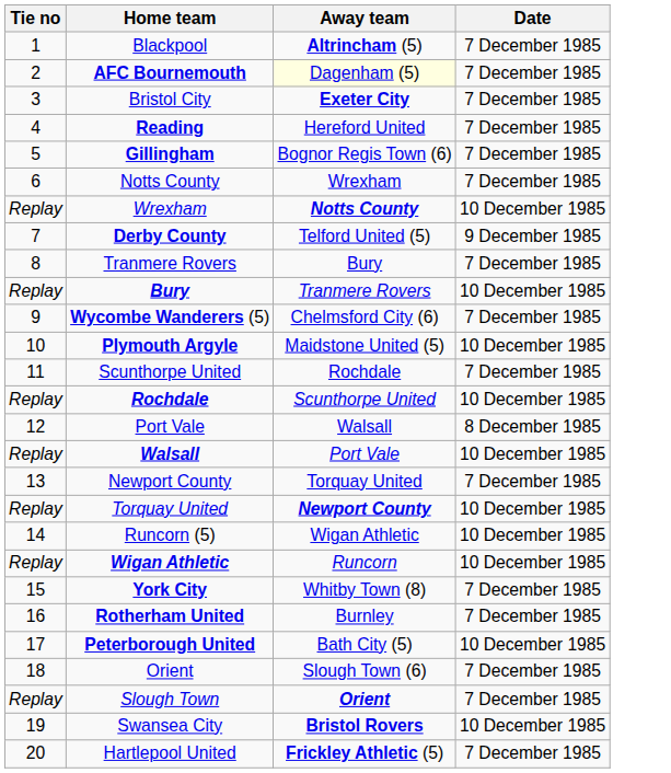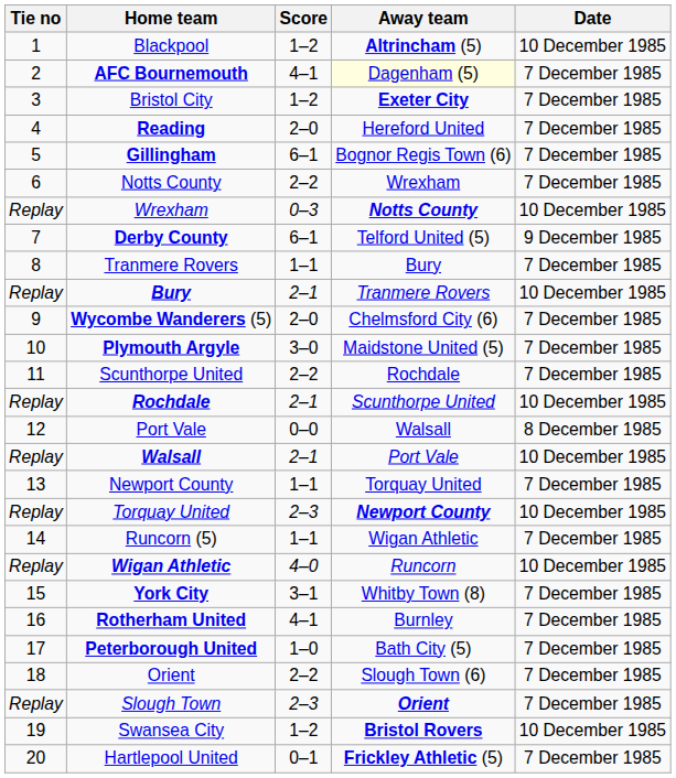+ column: Score | 1–2 | 4–1 | 1–2 | 2–0 | 6–1 | 2–2 | 0–3 | 6–1 | 1–1 | 2–1 | 2–0 | 3–0 | 2–2 | 2–1 | 0–0 | 2–1 | 1–1 | 2–3 | 1–1 | 4–0 | 3–1 | 4–1 | 1–0 | 2–2 | 2–3 | 1–2 | 0–1
Blackpool | Date: 7 December 1985 -> 10 December 1985
Plymouth Argyle | Date: 10 December 1985 -> 7 December 1985
Runcorn (5) | Date: 10 December 1985 -> 7 December 1985
Peterborough United | Date: 10 December 1985 -> 7 December 1985
